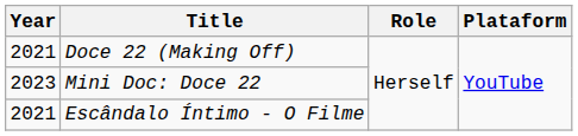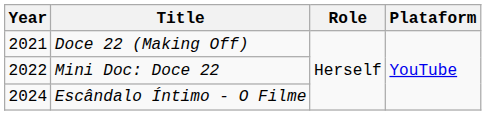Mini Doc: Doce 22 | Year: 2023 -> 2022
Escândalo Íntimo - O Filme | Year: 2021 -> 2024
